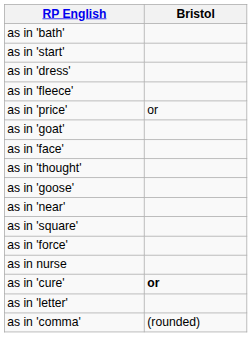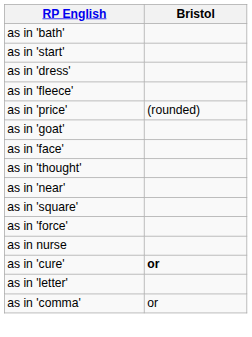as in 'price' | Bristol: or -> (rounded)
- row: as in 'goose'
as in 'comma' | Bristol: (rounded) -> or
